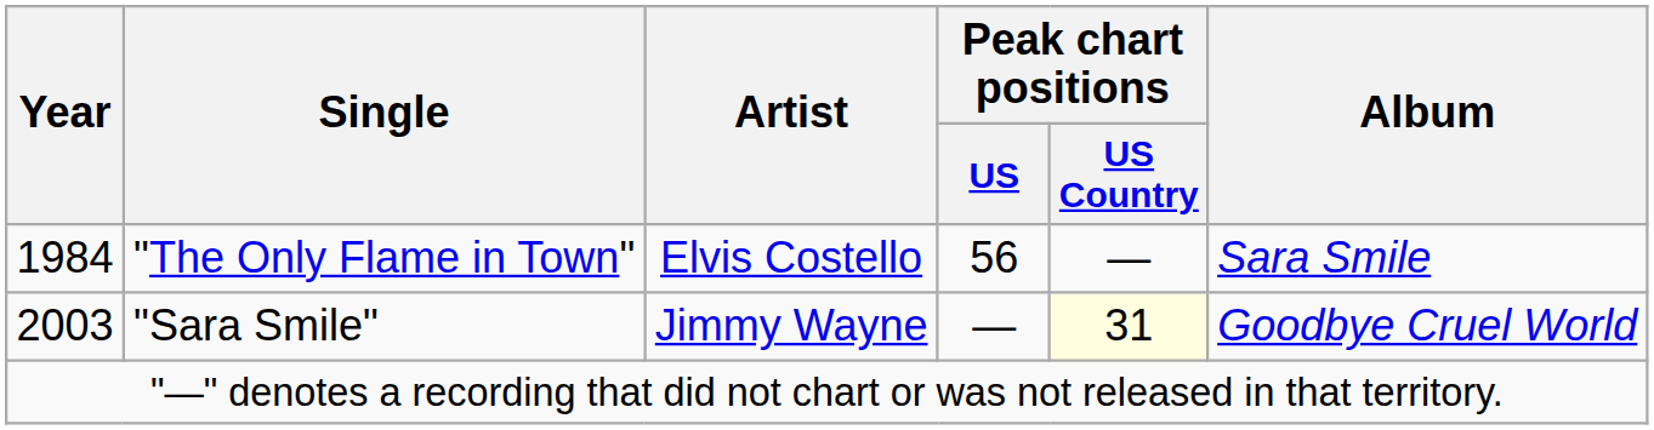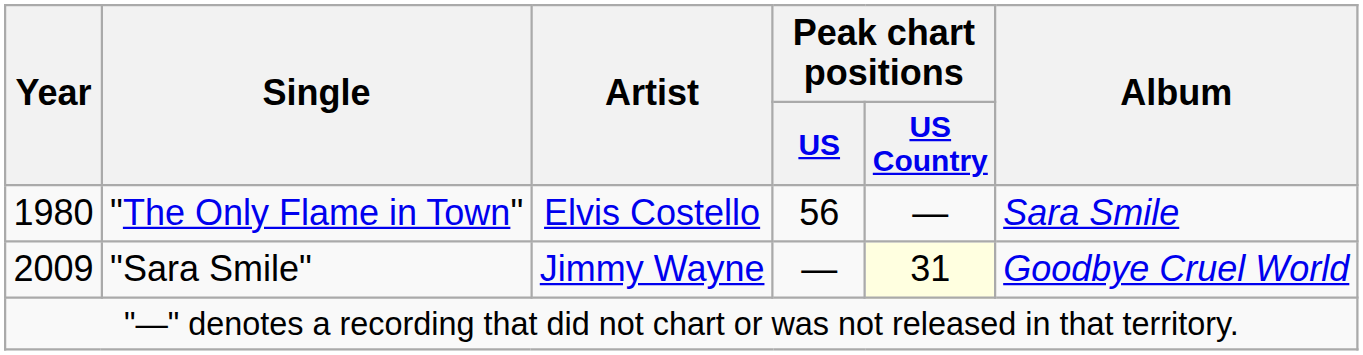"The Only Flame in Town" | Year: 1984 -> 1980
"Sara Smile" | Year: 2003 -> 2009
